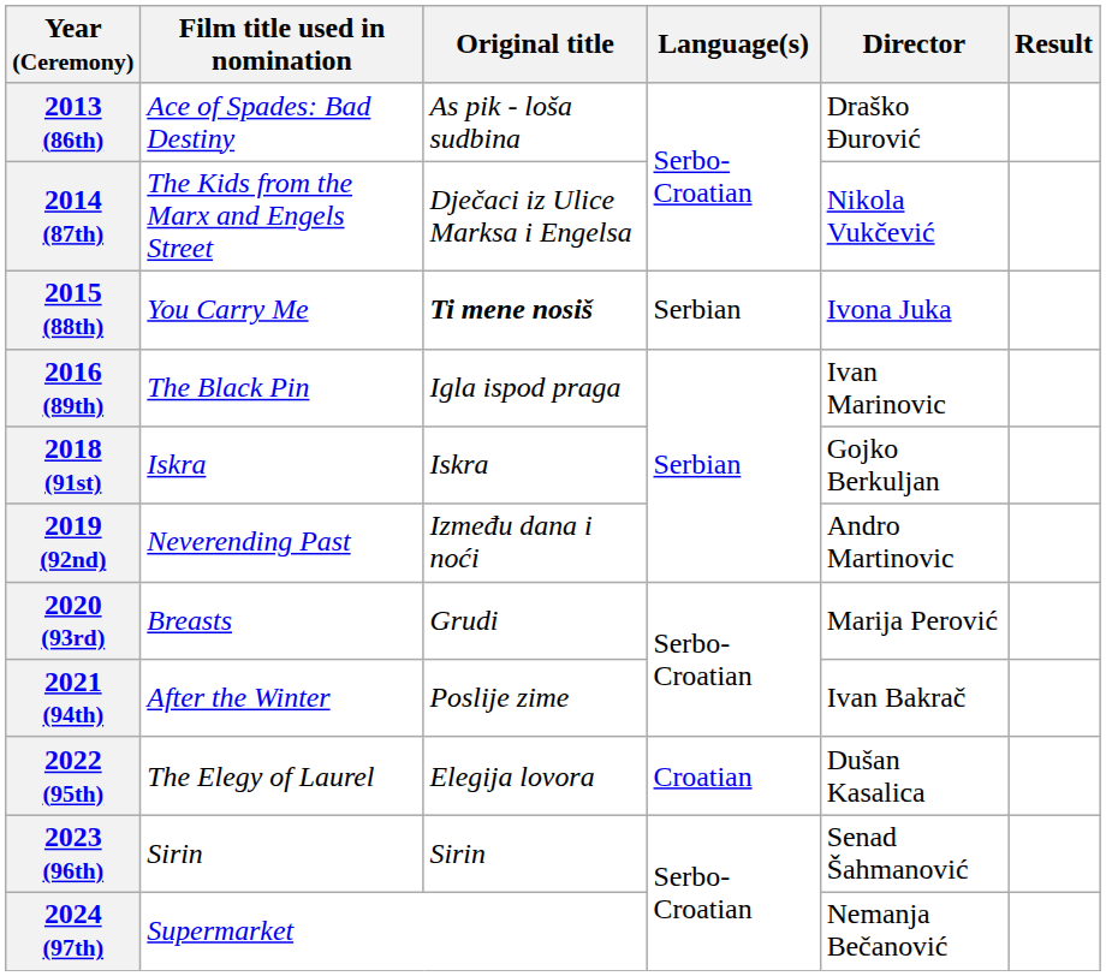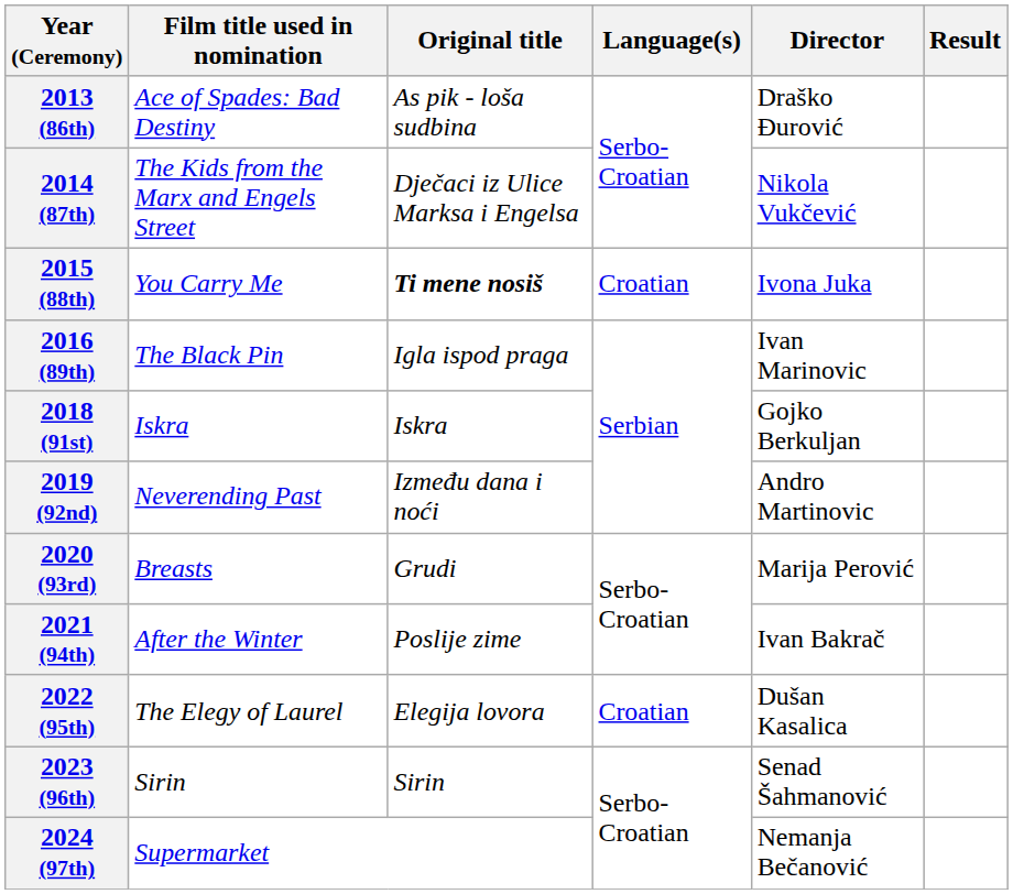2015 (88th) | Language(s): Serbian -> Croatian
